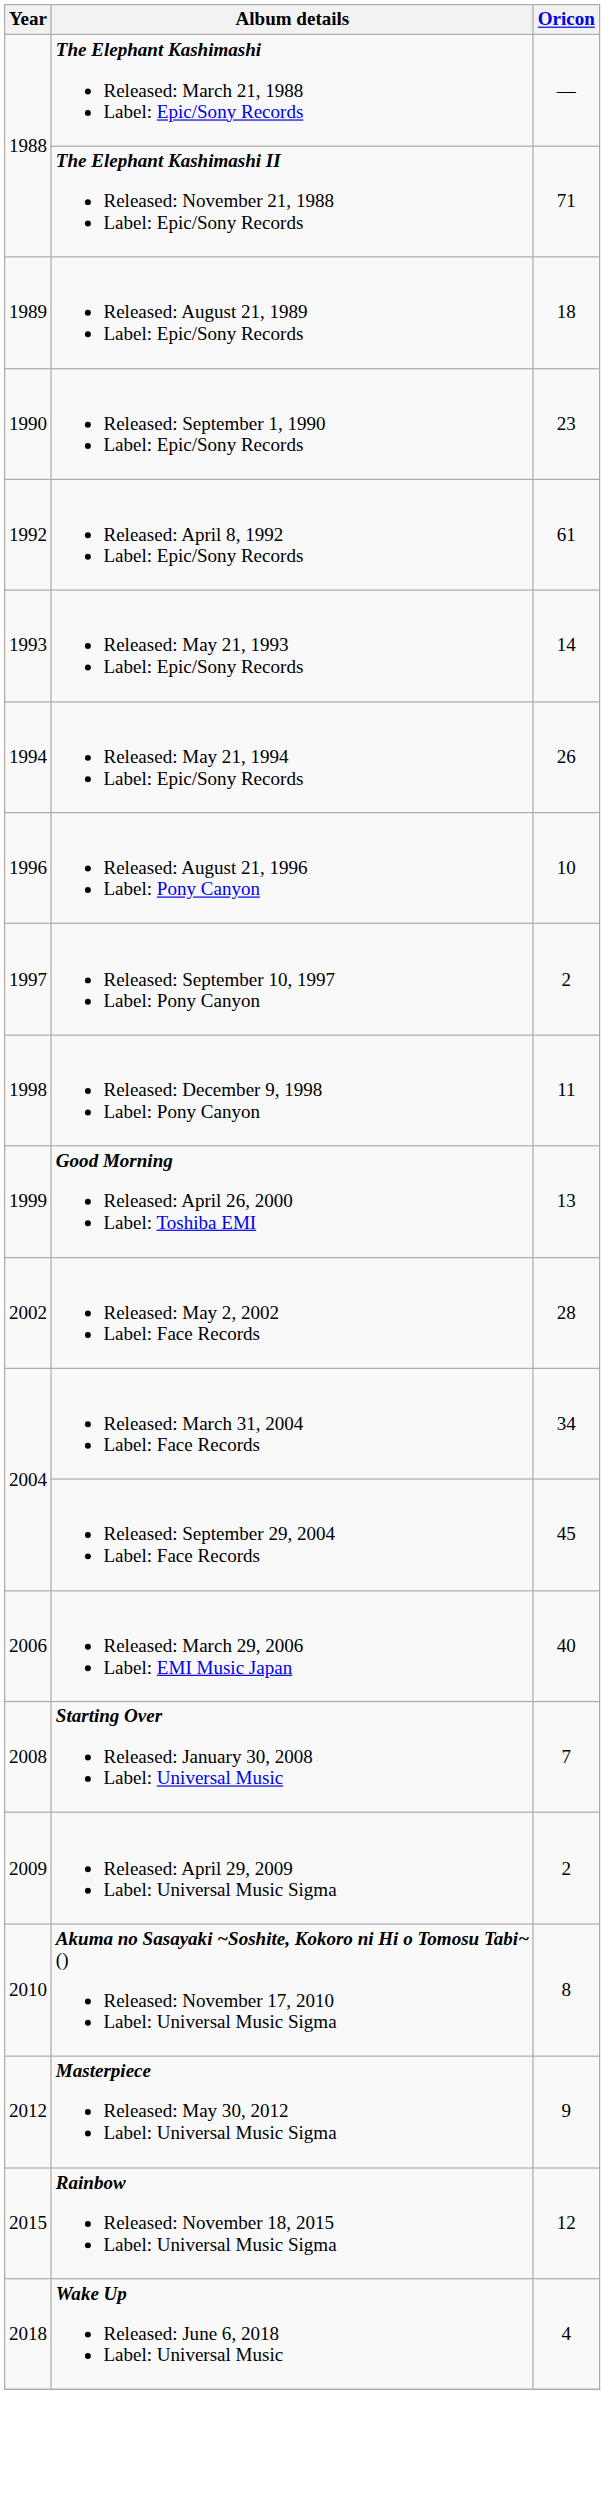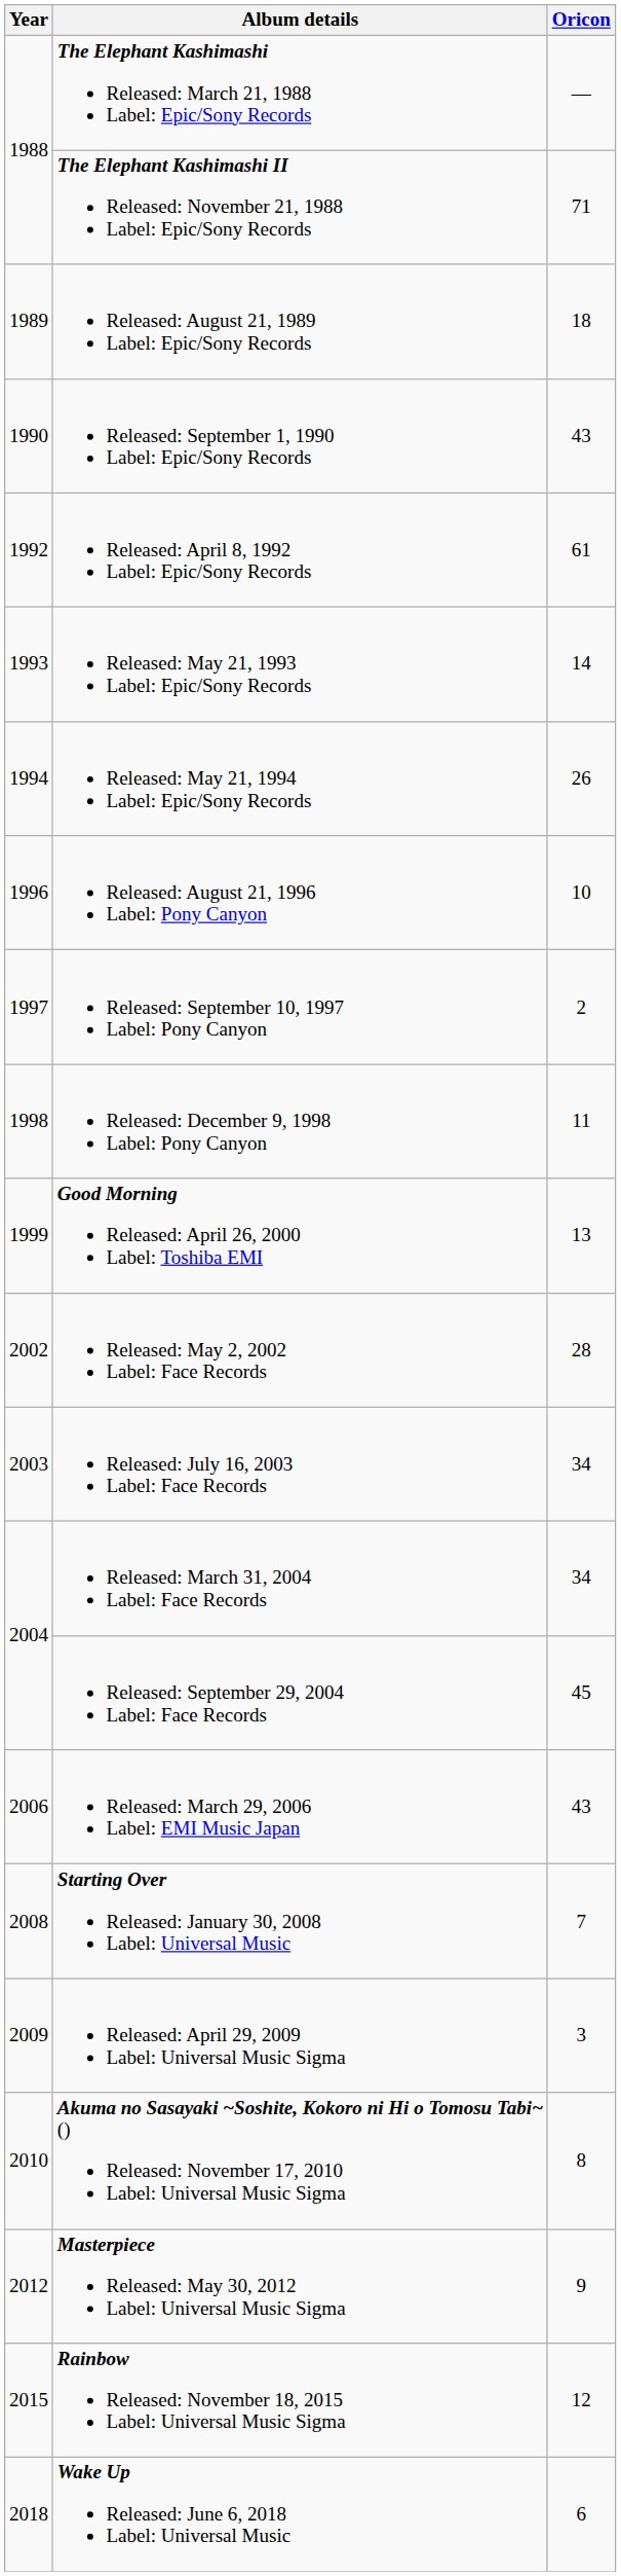Released: September 1, 1990 Label: Epic/Sony Records | Oricon: 23 -> 43
+ row: 2003 | Released: July 16, 2003 Label: Face Records | 34
Released: March 29, 2006 Label: EMI Music Japan | Oricon: 40 -> 43
Released: April 29, 2009 Label: Universal Music Sigma | Oricon: 2 -> 3
Wake Up Released: June 6, 2018 Label: Universal Music | Oricon: 4 -> 6
